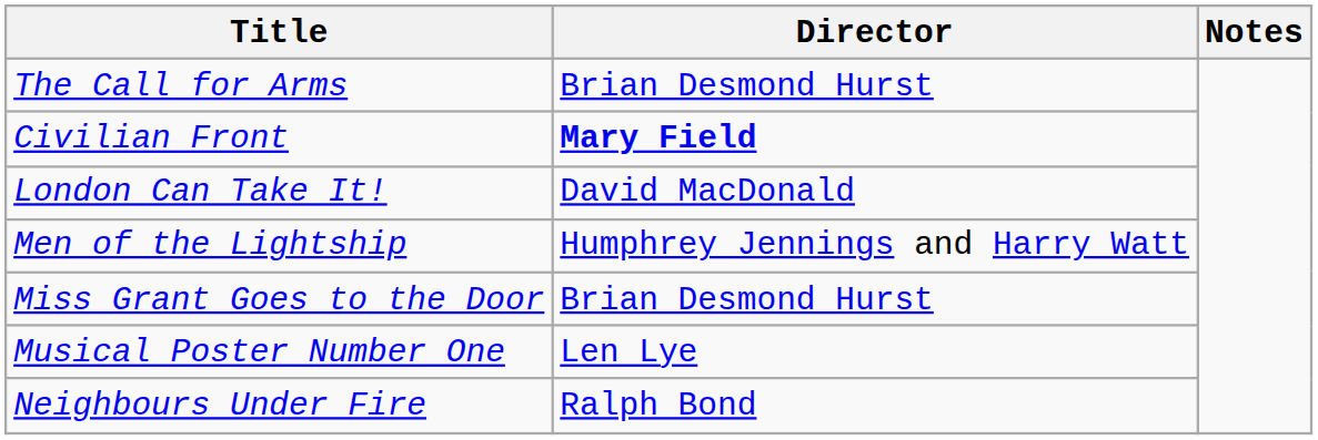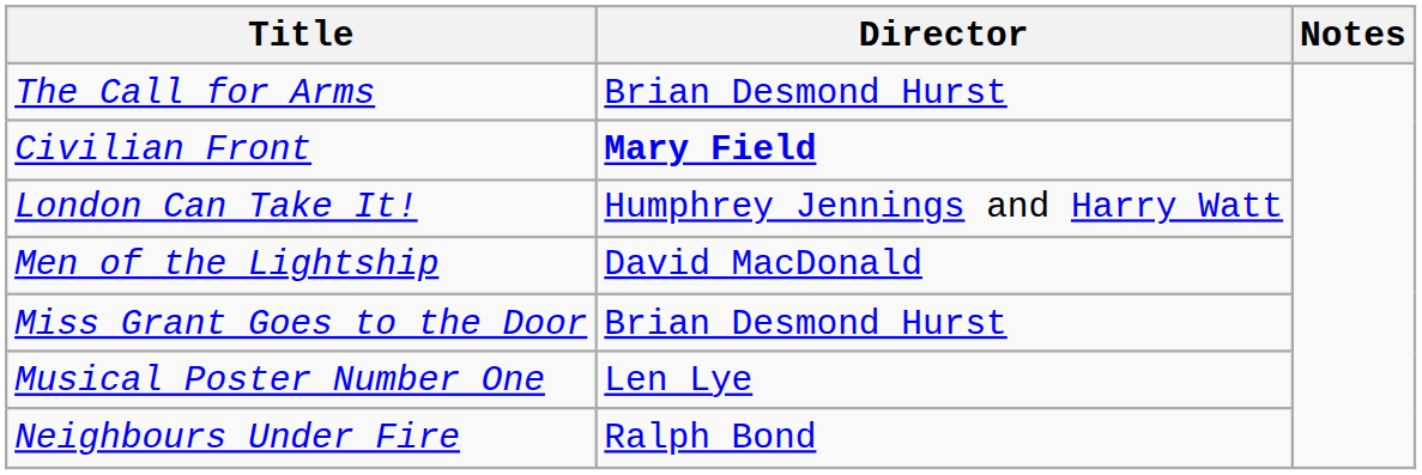London Can Take It! | Director: David MacDonald -> Humphrey Jennings and Harry Watt
Men of the Lightship | Director: Humphrey Jennings and Harry Watt -> David MacDonald
